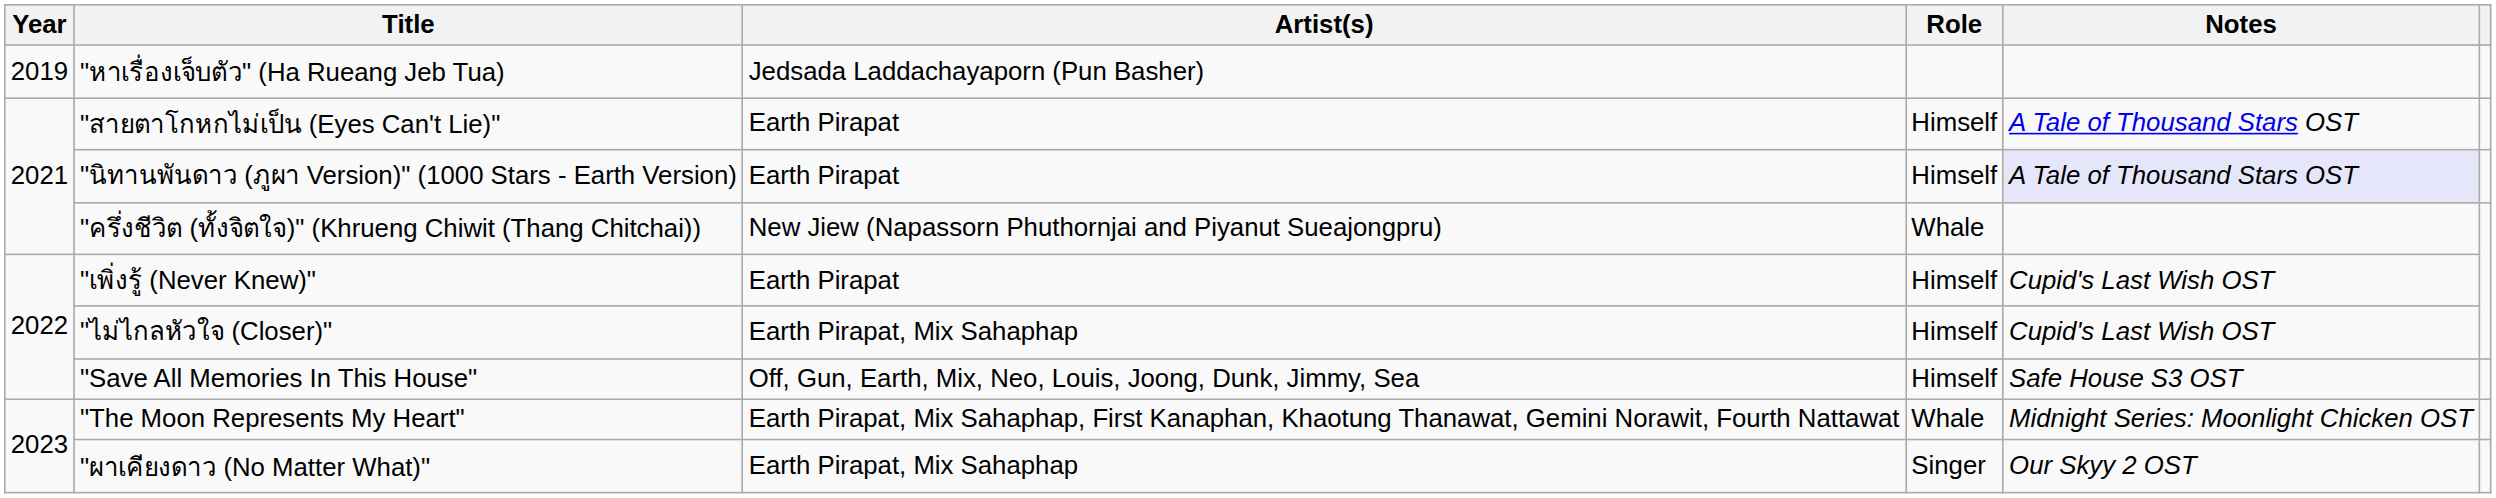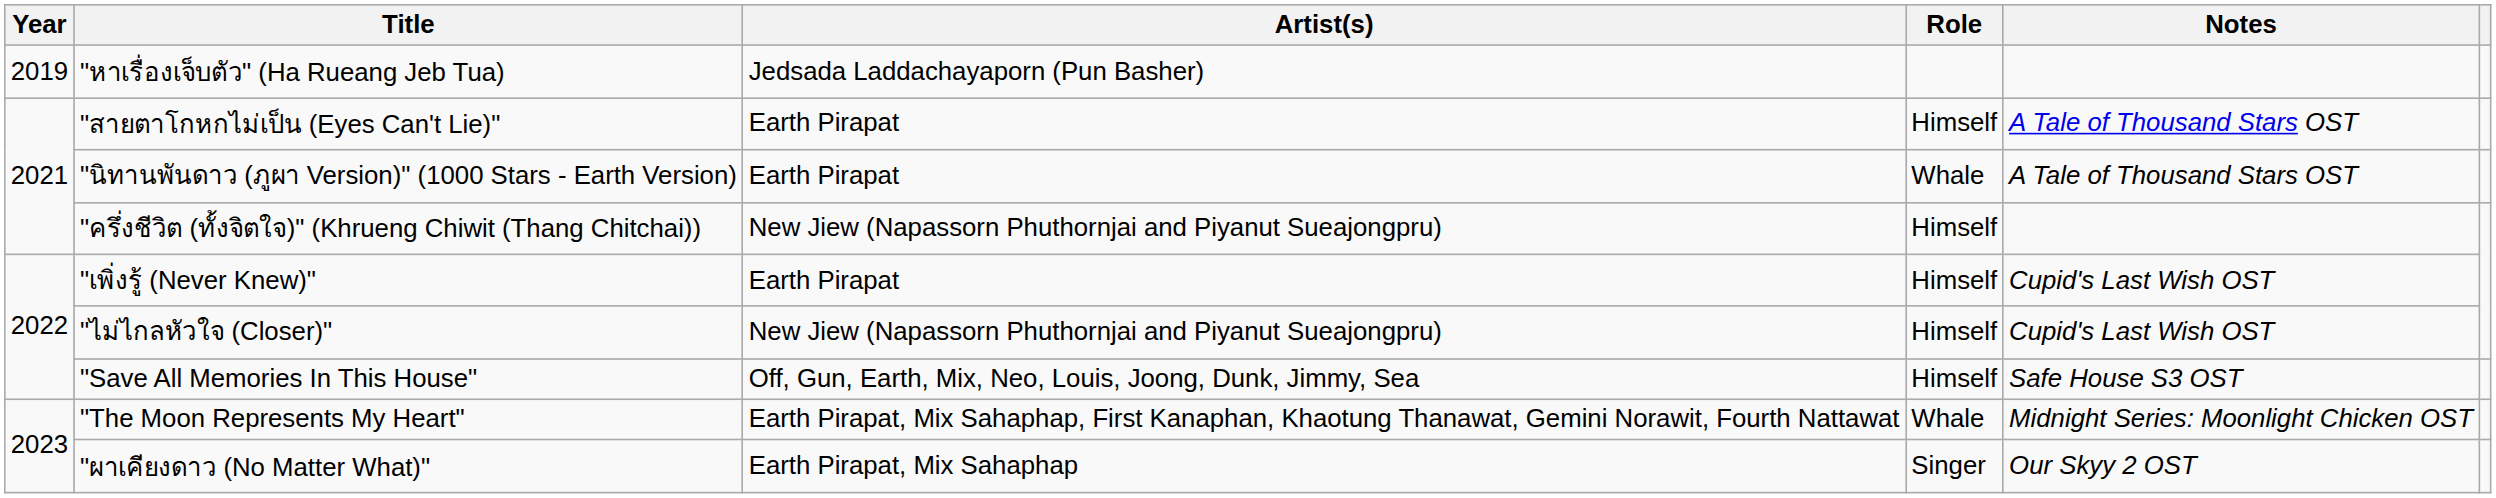"นิทานพันดาว (ภูผา Version)" (1000 Stars - Earth Version) | Role: Himself -> Whale
"นิทานพันดาว (ภูผา Version)" (1000 Stars - Earth Version) | Notes: lavender background -> no background
"ครึ่งชีวิต (ทั้งจิตใจ)" (Khrueng Chiwit (Thang Chitchai)) | Role: Whale -> Himself
"ไม่ไกลหัวใจ (Closer)" | Artist(s): Earth Pirapat, Mix Sahaphap -> New Jiew (Napassorn Phuthornjai and Piyanut Sueajongpru)
